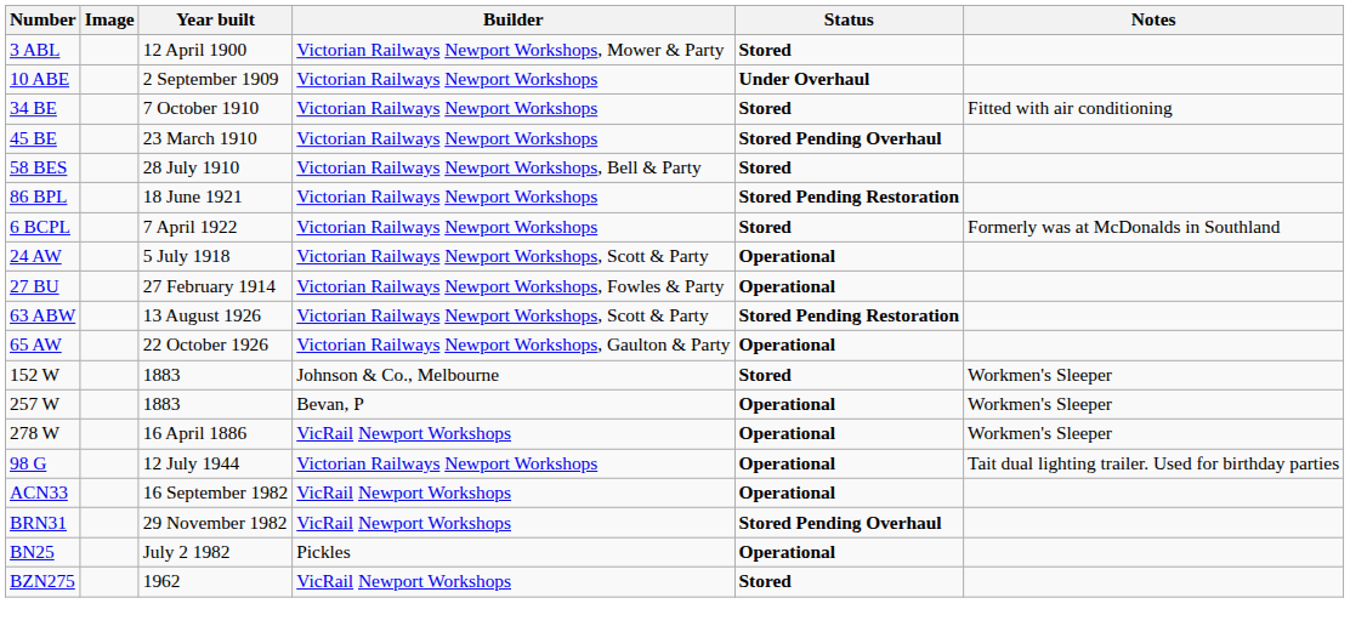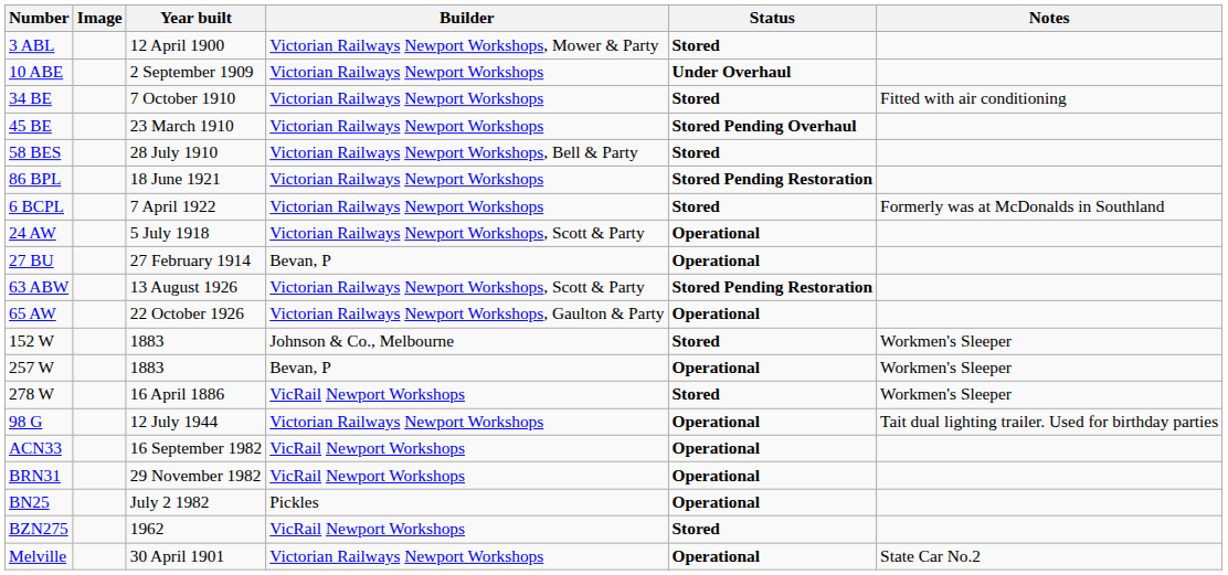27 BU | Builder: Victorian Railways Newport Workshops, Fowles & Party -> Bevan, P
278 W | Status: Operational -> Stored
BRN31 | Status: Stored Pending Overhaul -> Operational
+ row: Melville | 30 April 1901 | Victorian Railways Newport Workshops | Operational | State Car No.2
